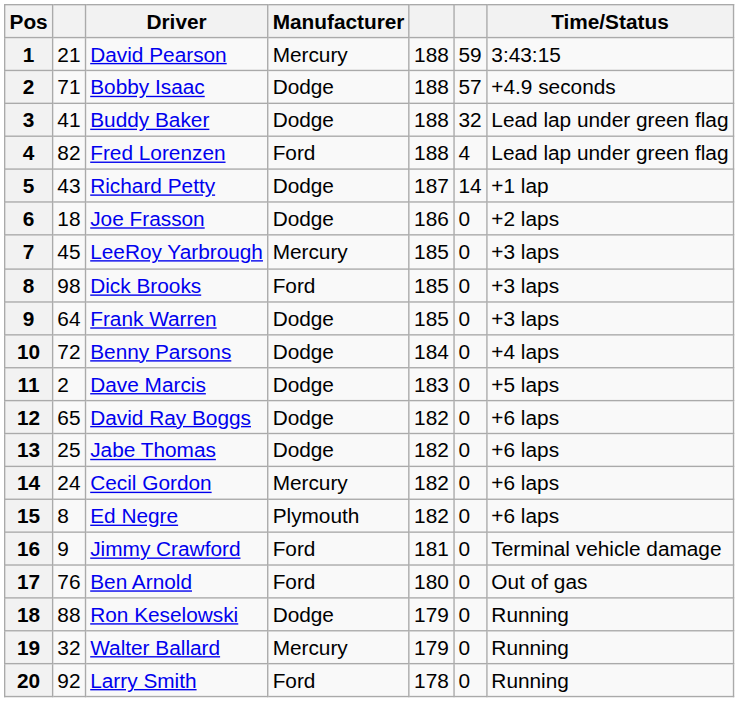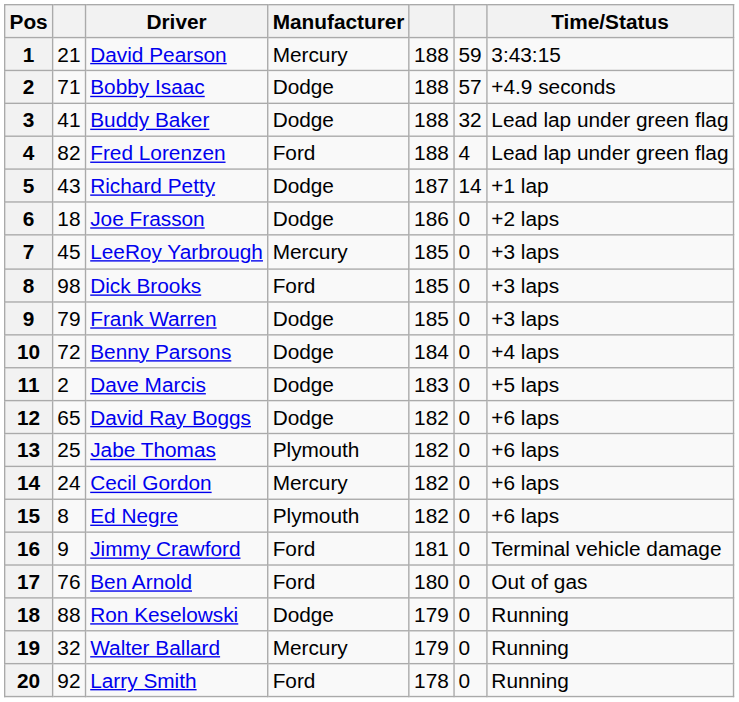Frank Warren | column 2: 64 -> 79
Jabe Thomas | Manufacturer: Dodge -> Plymouth
